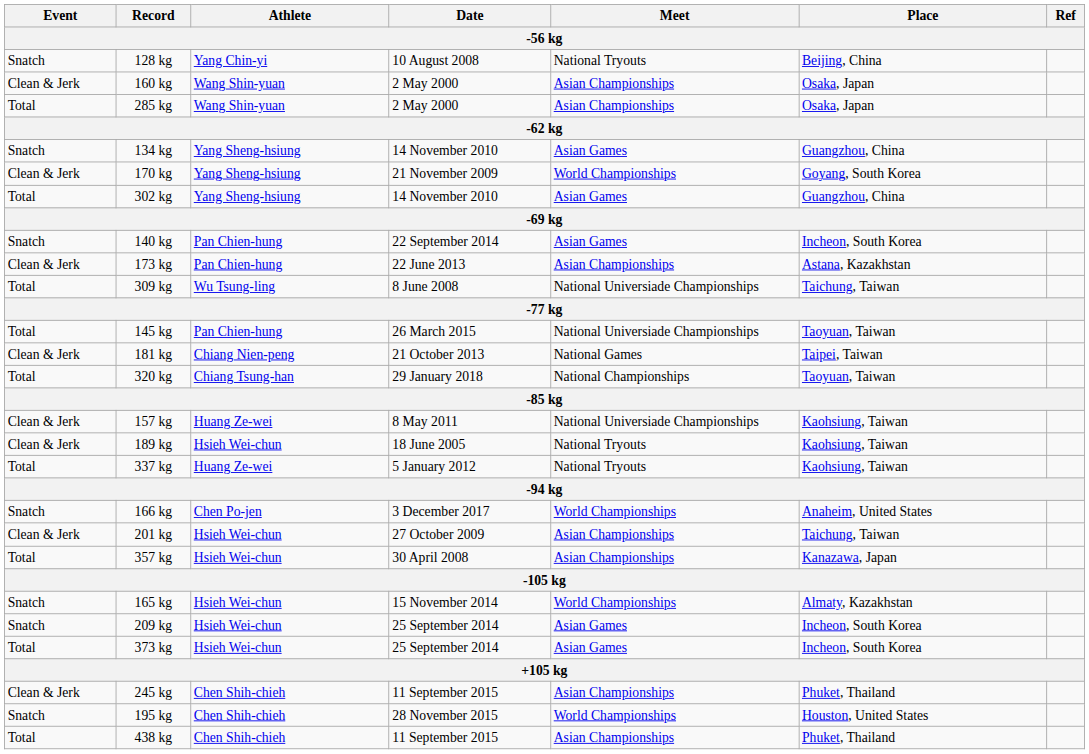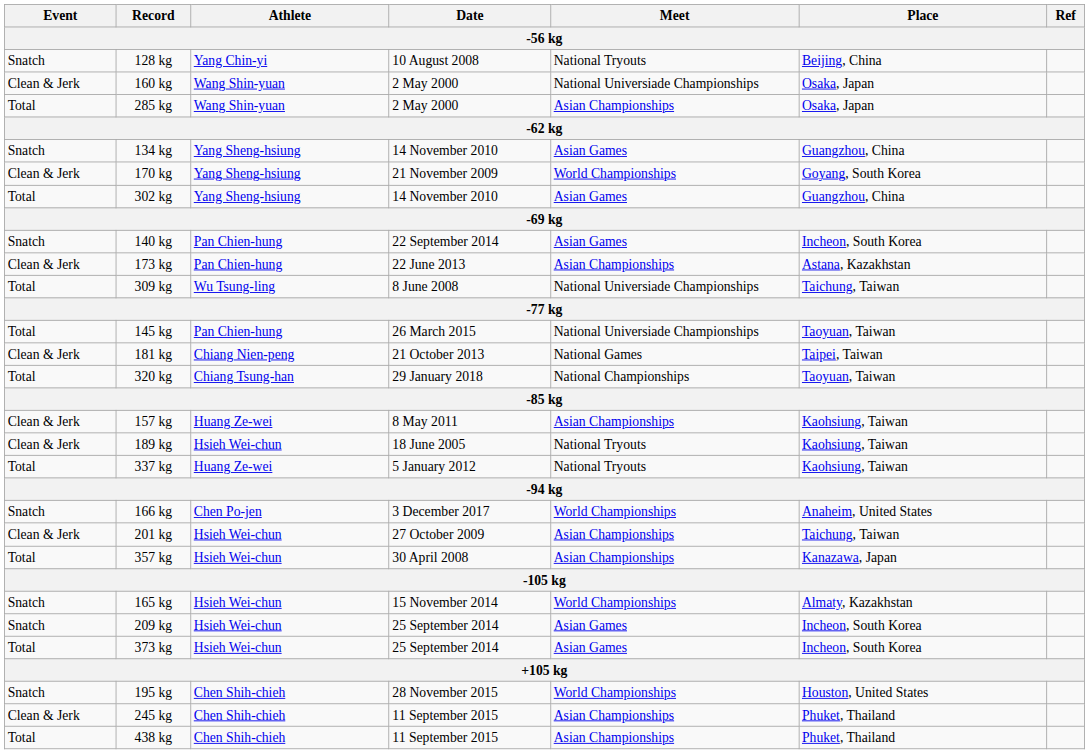160 kg | Meet: Asian Championships -> National Universiade Championships
157 kg | Meet: National Universiade Championships -> Asian Championships
rows swapped: 195 kg <-> 245 kg
